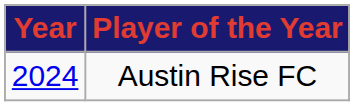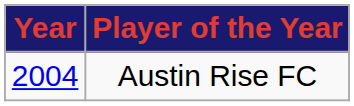Austin Rise FC | Year: 2024 -> 2004
